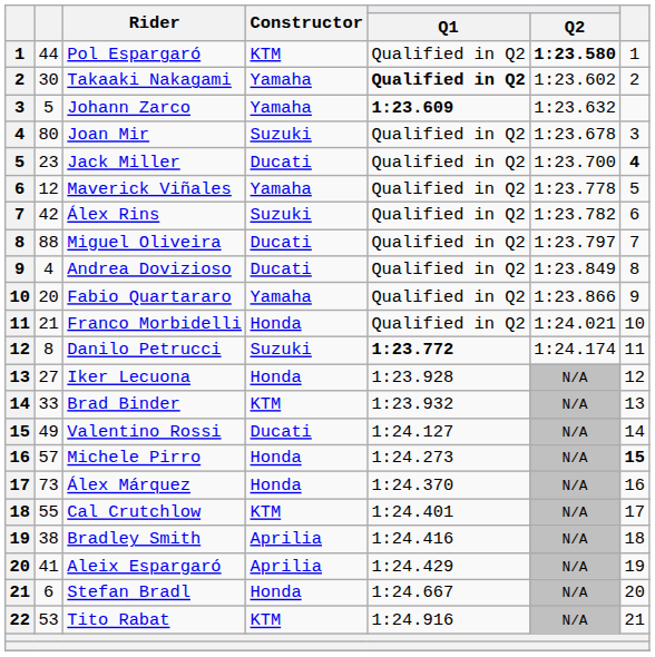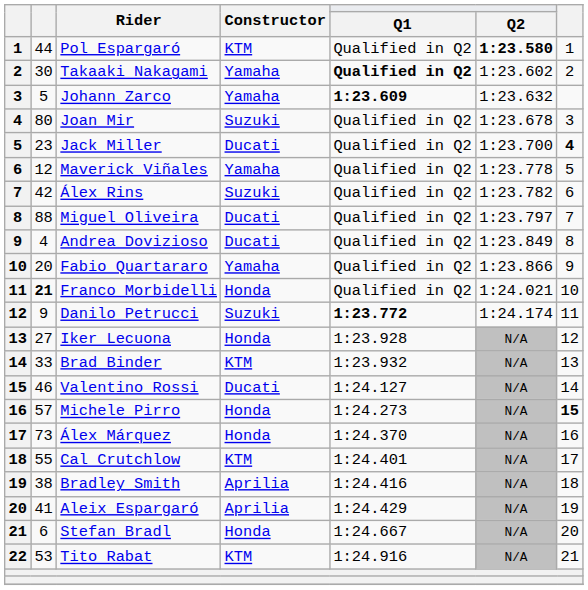Franco Morbidelli | column 2: normal -> bold
Danilo Petrucci | column 2: 8 -> 9
Valentino Rossi | column 2: 49 -> 46
